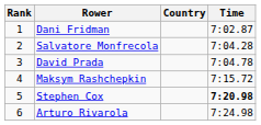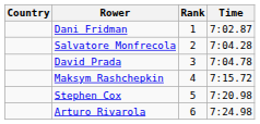columns swapped: Rank <-> Country
Stephen Cox | Time: bold -> normal
